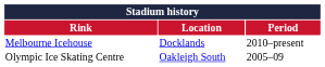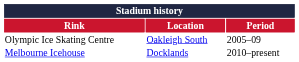rows swapped: Olympic Ice Skating Centre <-> Melbourne Icehouse
